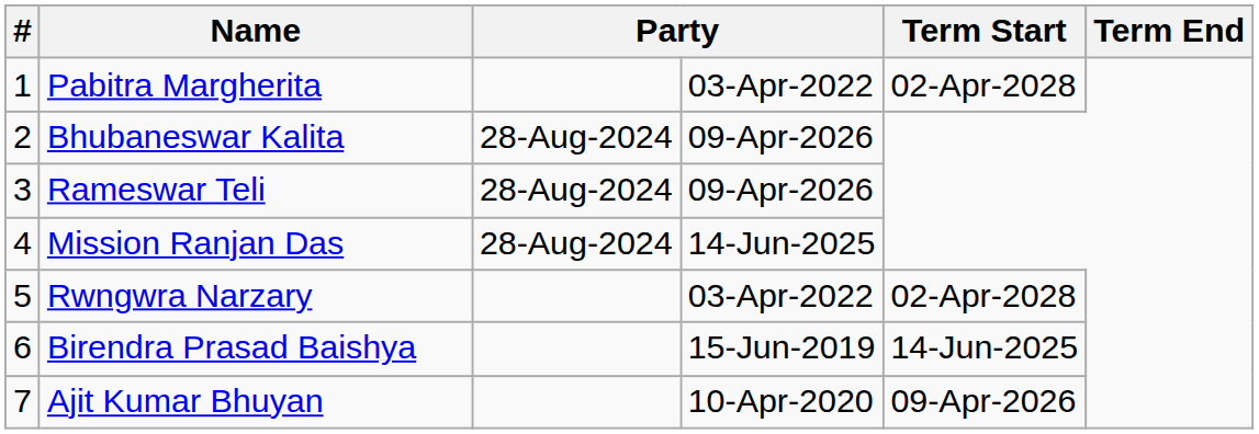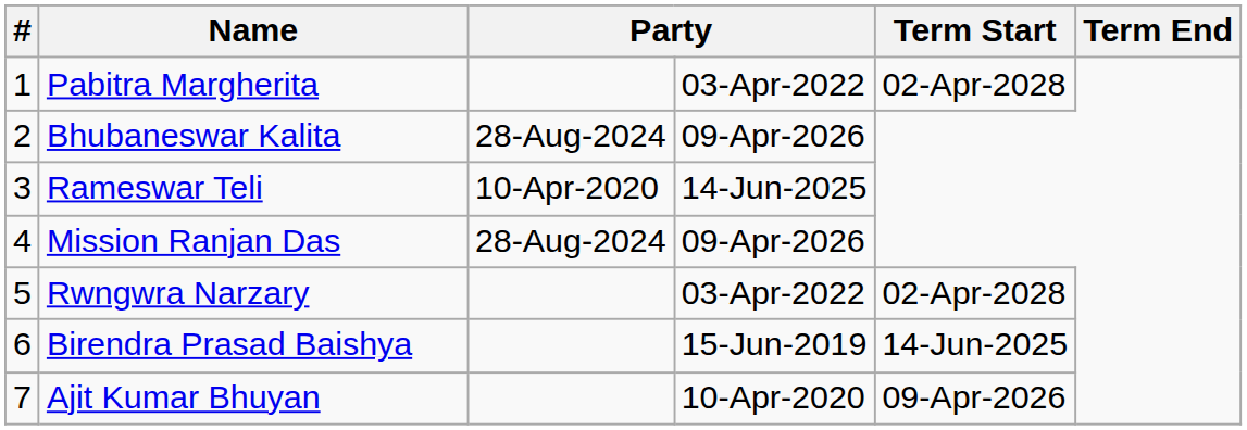Rameswar Teli | column 3: 28-Aug-2024 -> 10-Apr-2020
Rameswar Teli | column 4: 09-Apr-2026 -> 14-Jun-2025
Mission Ranjan Das | column 4: 14-Jun-2025 -> 09-Apr-2026
